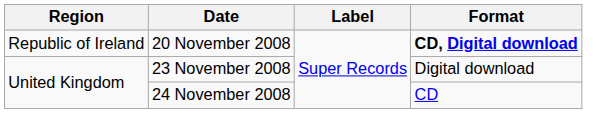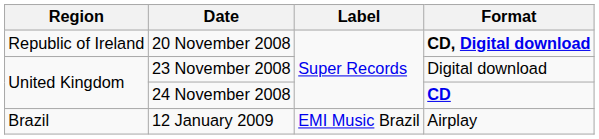24 November 2008 | Format: normal -> bold
+ row: Brazil | 12 January 2009 | EMI Music Brazil | Airplay
